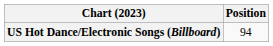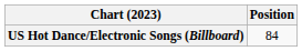US Hot Dance/Electronic Songs (Billboard) | Position: 94 -> 84
